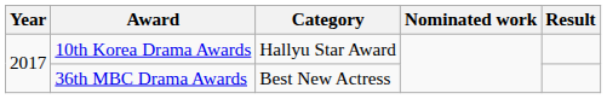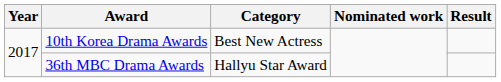10th Korea Drama Awards | Category: Hallyu Star Award -> Best New Actress
36th MBC Drama Awards | Category: Best New Actress -> Hallyu Star Award
